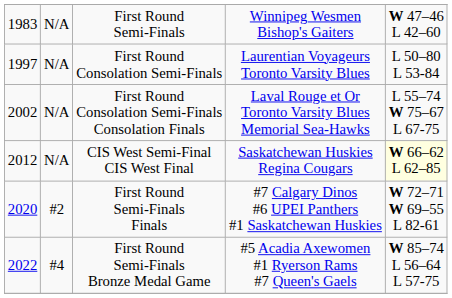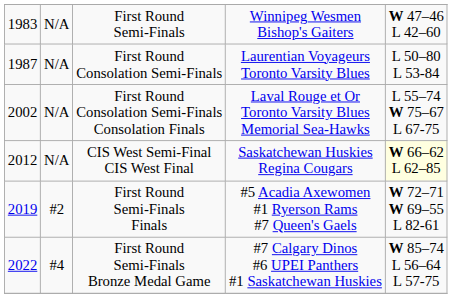First Round Consolation Semi-Finals | column 1: 1997 -> 1987
First Round Semi-Finals Finals | column 1: 2020 -> 2019
First Round Semi-Finals Finals | column 4: #7 Calgary Dinos #6 UPEI Panthers #1 Saskatchewan Huskies -> #5 Acadia Axewomen #1 Ryerson Rams #7 Queen's Gaels
First Round Semi-Finals Bronze Medal Game | column 4: #5 Acadia Axewomen #1 Ryerson Rams #7 Queen's Gaels -> #7 Calgary Dinos #6 UPEI Panthers #1 Saskatchewan Huskies
